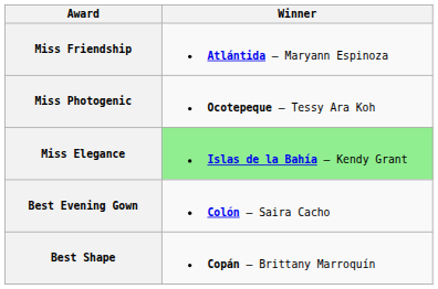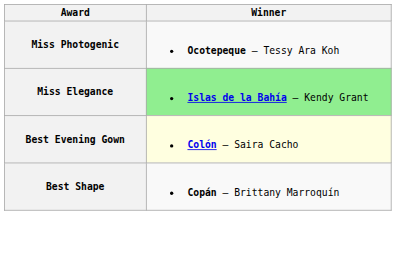- row: Miss Friendship | Atlántida – Maryann Espinoza
Best Evening Gown | Winner: no background -> lightyellow background
